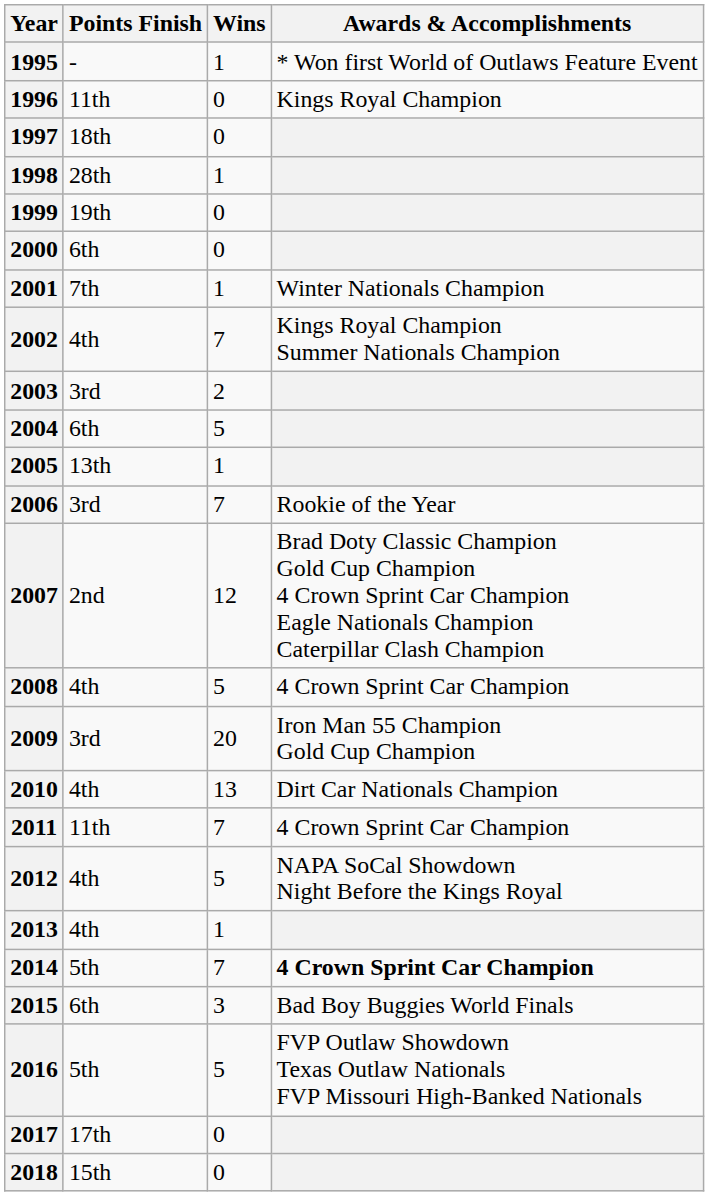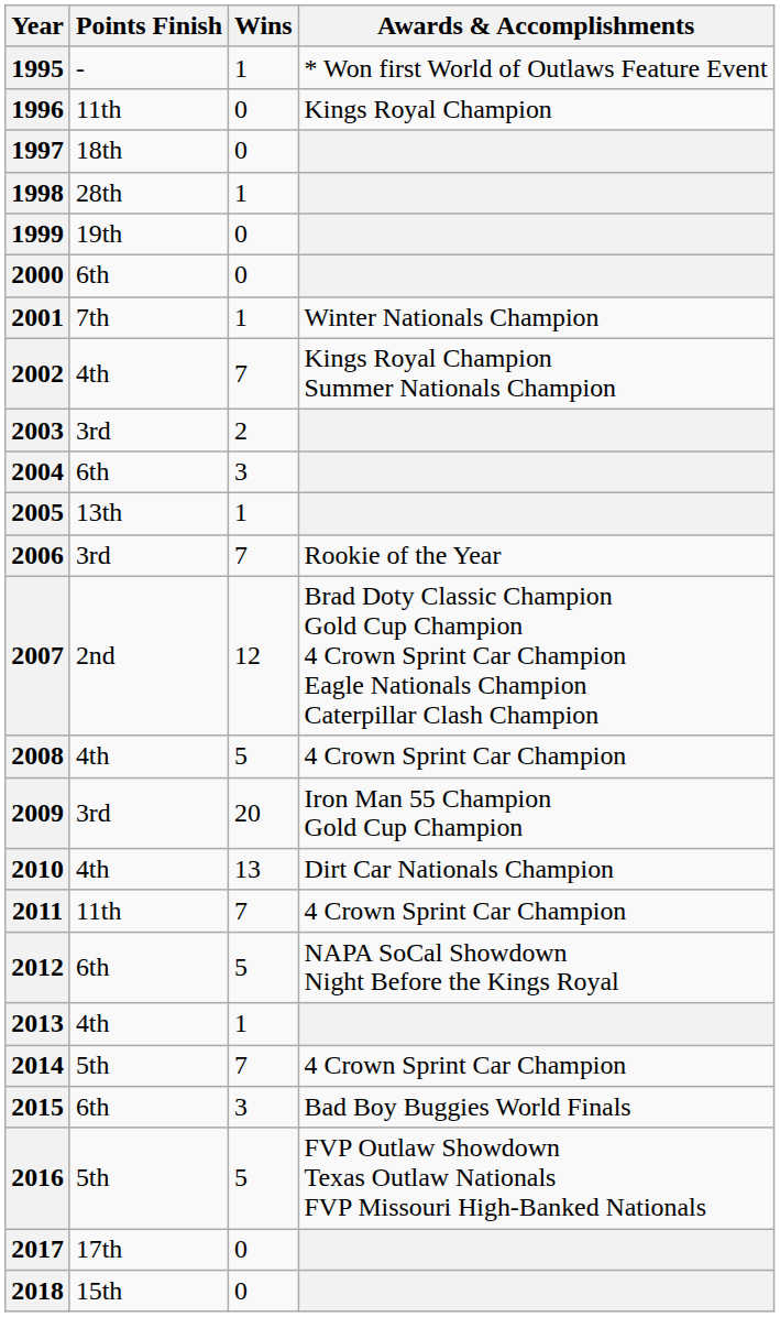2004 | Wins: 5 -> 3
2012 | Points Finish: 4th -> 6th
2014 | Awards & Accomplishments: bold -> normal
